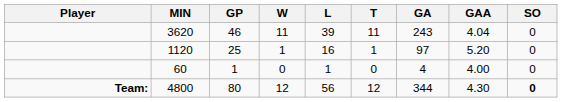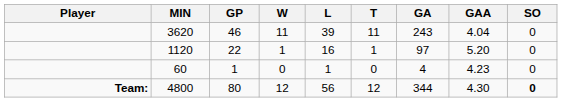1120 | GP: 25 -> 22
60 | GAA: 4.00 -> 4.23
